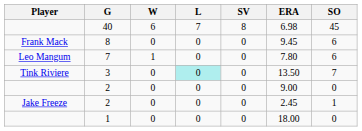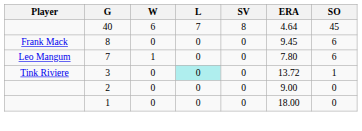40 | ERA: 6.98 -> 4.64
3 | ERA: 13.50 -> 13.72
3 | SO: 7 -> 1
- row: Jake Freeze | 2 | 0 | 0 | 0 | 2.45 | 1
